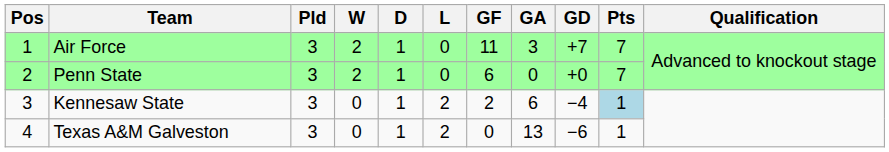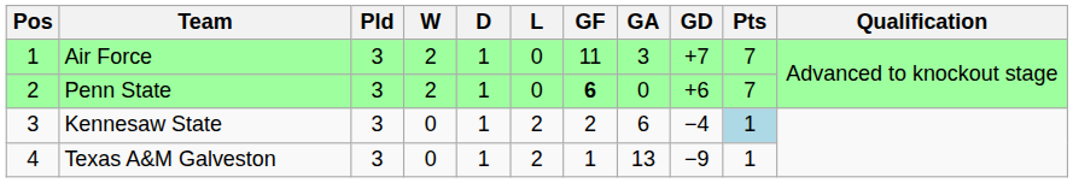Penn State | GF: normal -> bold
Penn State | GD: +0 -> +6
Texas A&M Galveston | GF: 0 -> 1
Texas A&M Galveston | GD: −6 -> −9
